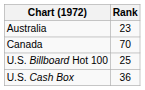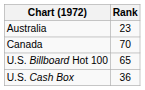U.S. Billboard Hot 100 | Rank: 25 -> 65
